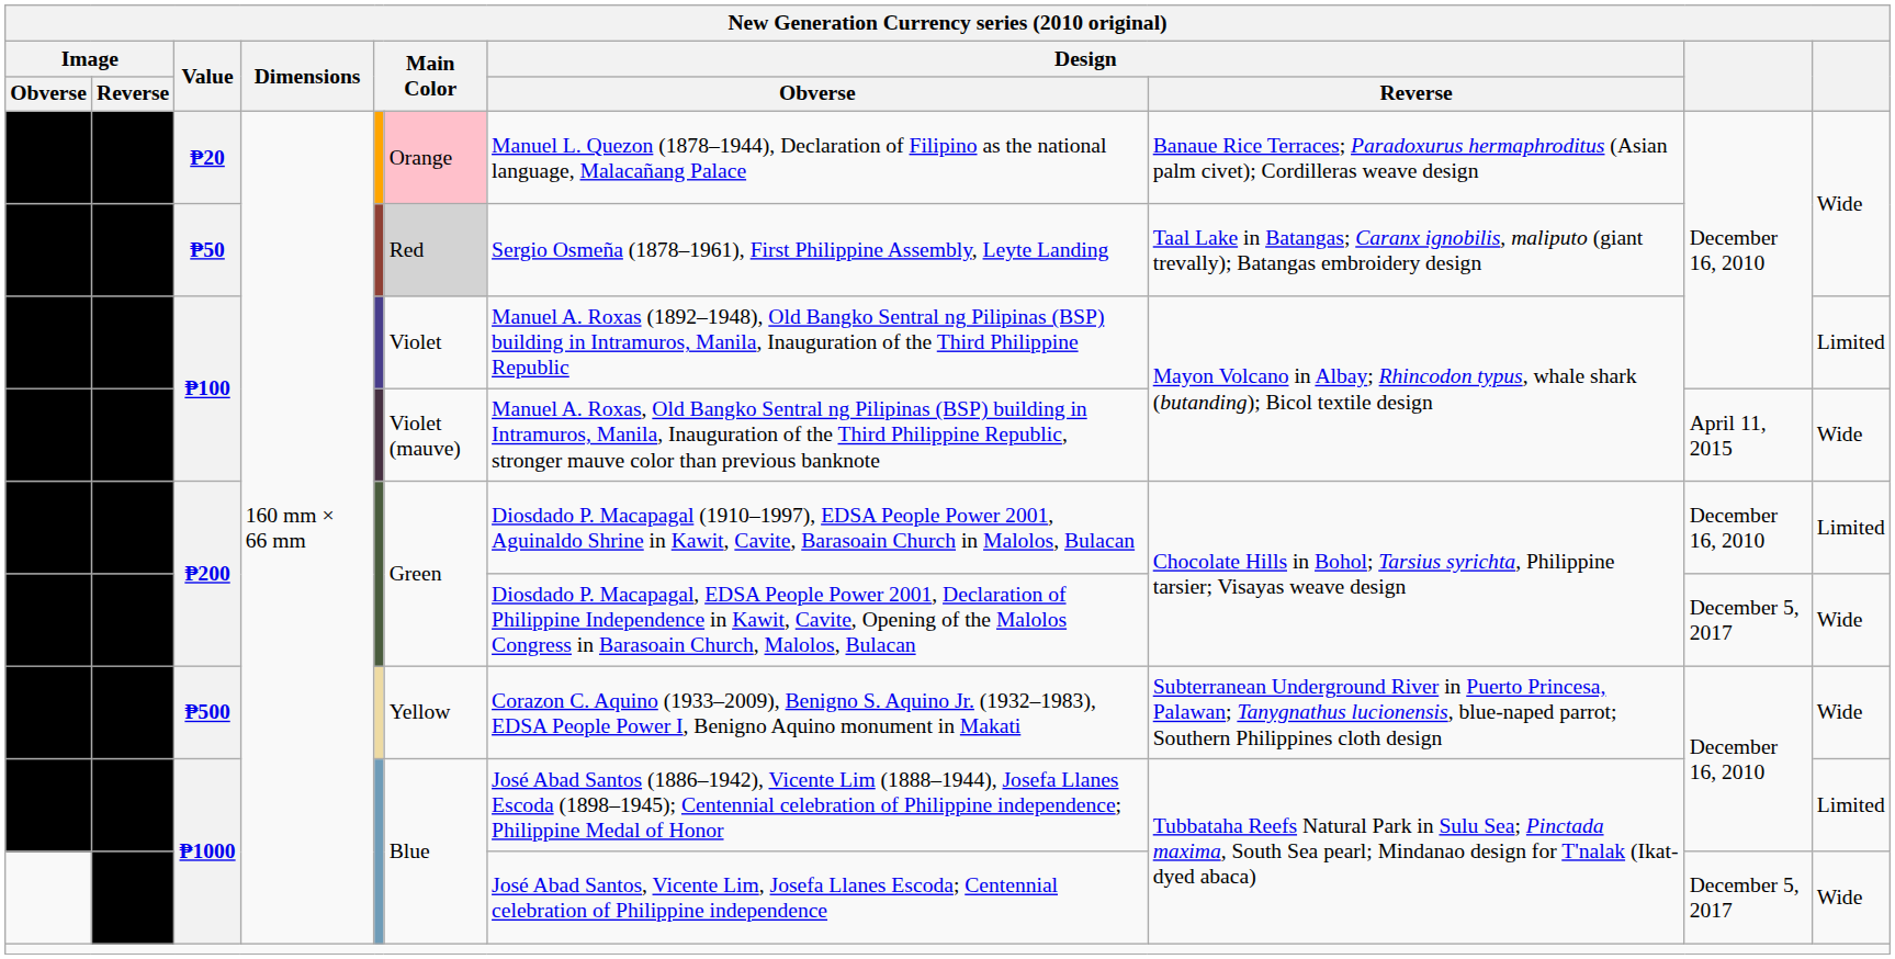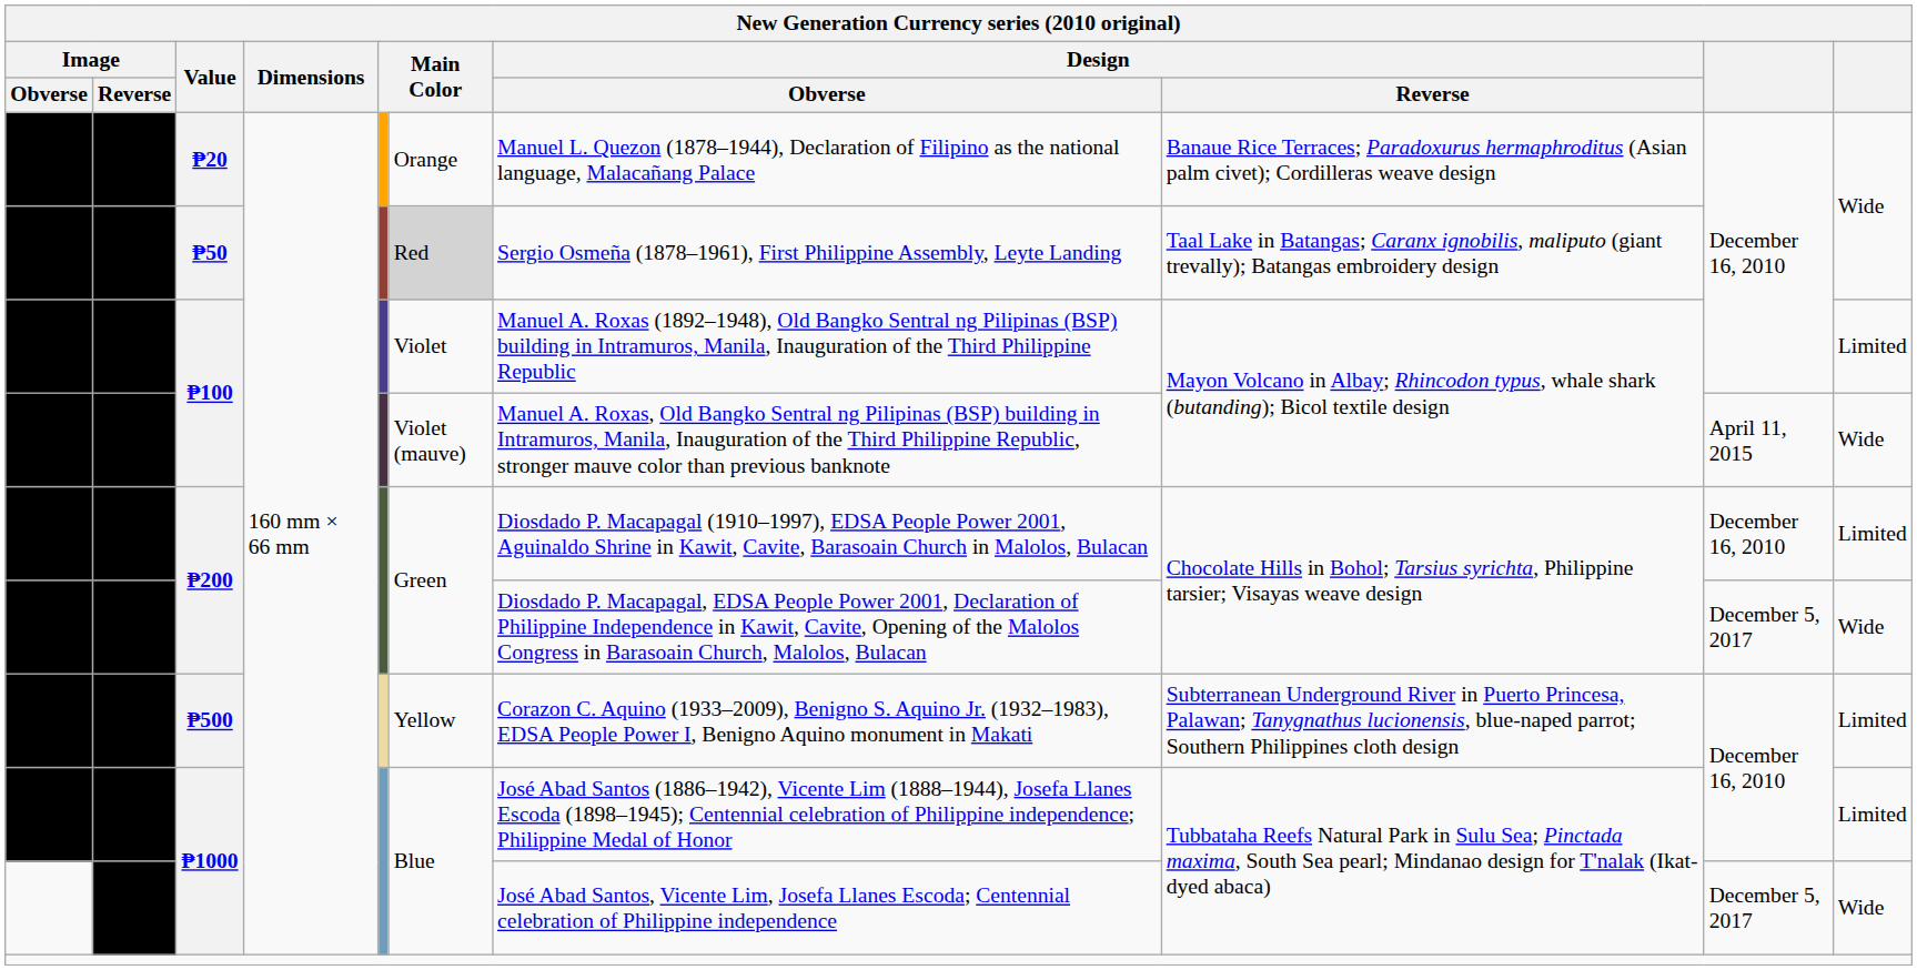₱20 | column 6: pink background -> no background
₱500 | column 10: Wide -> Limited
